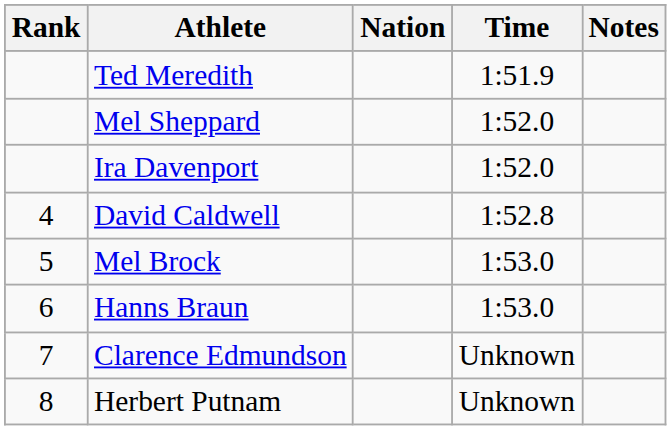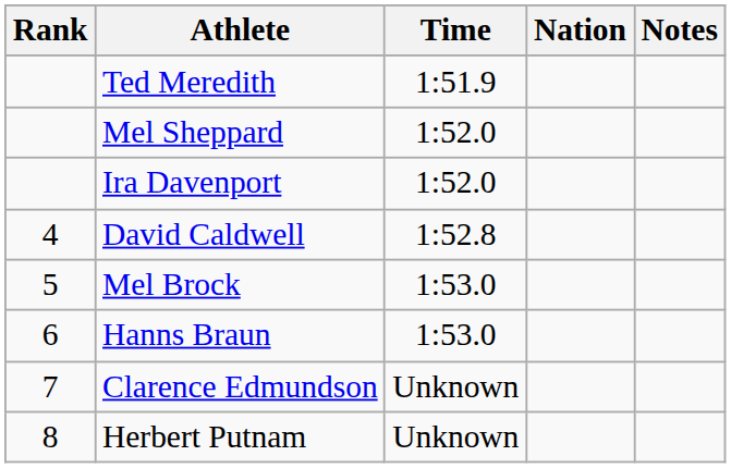columns swapped: Nation <-> Time
